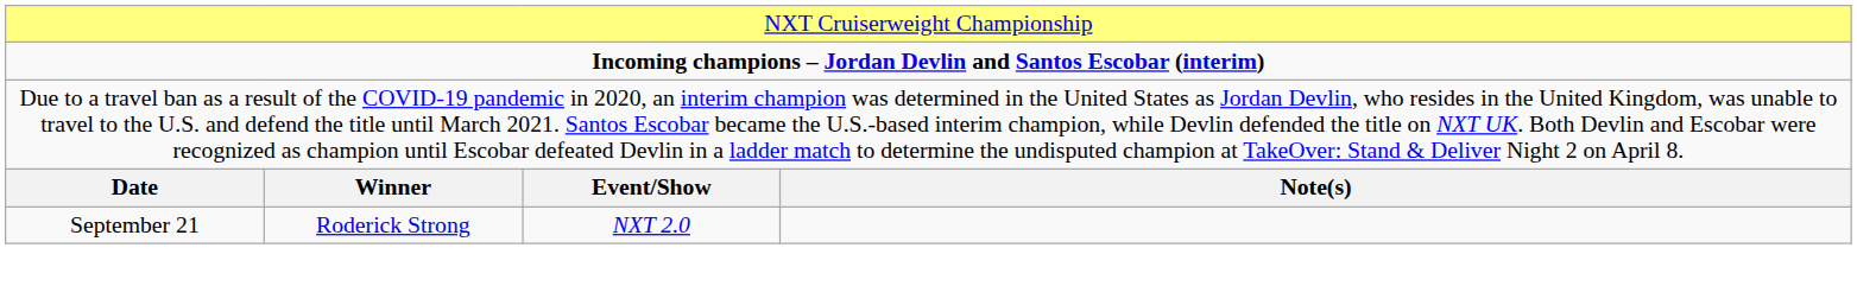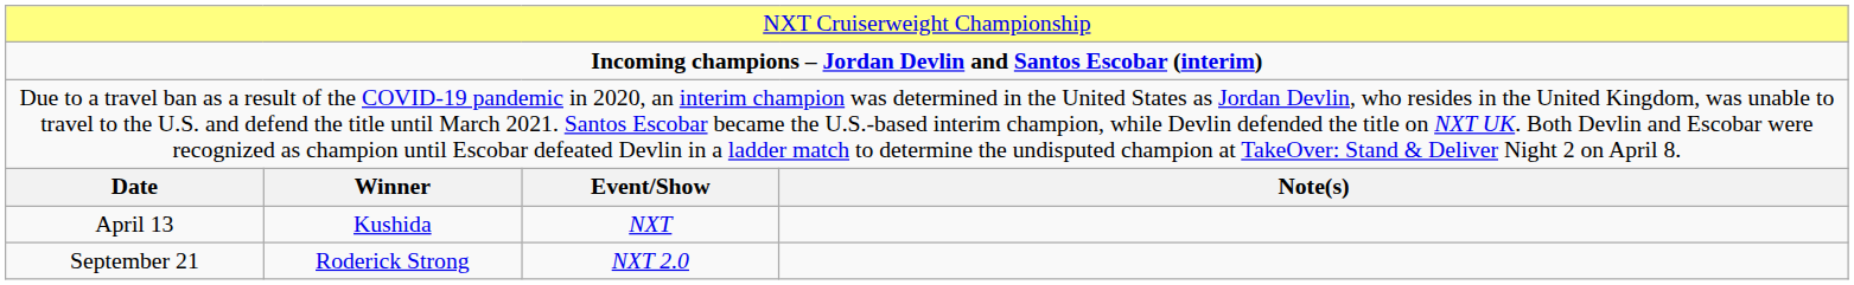+ row: April 13 | Kushida | NXT
